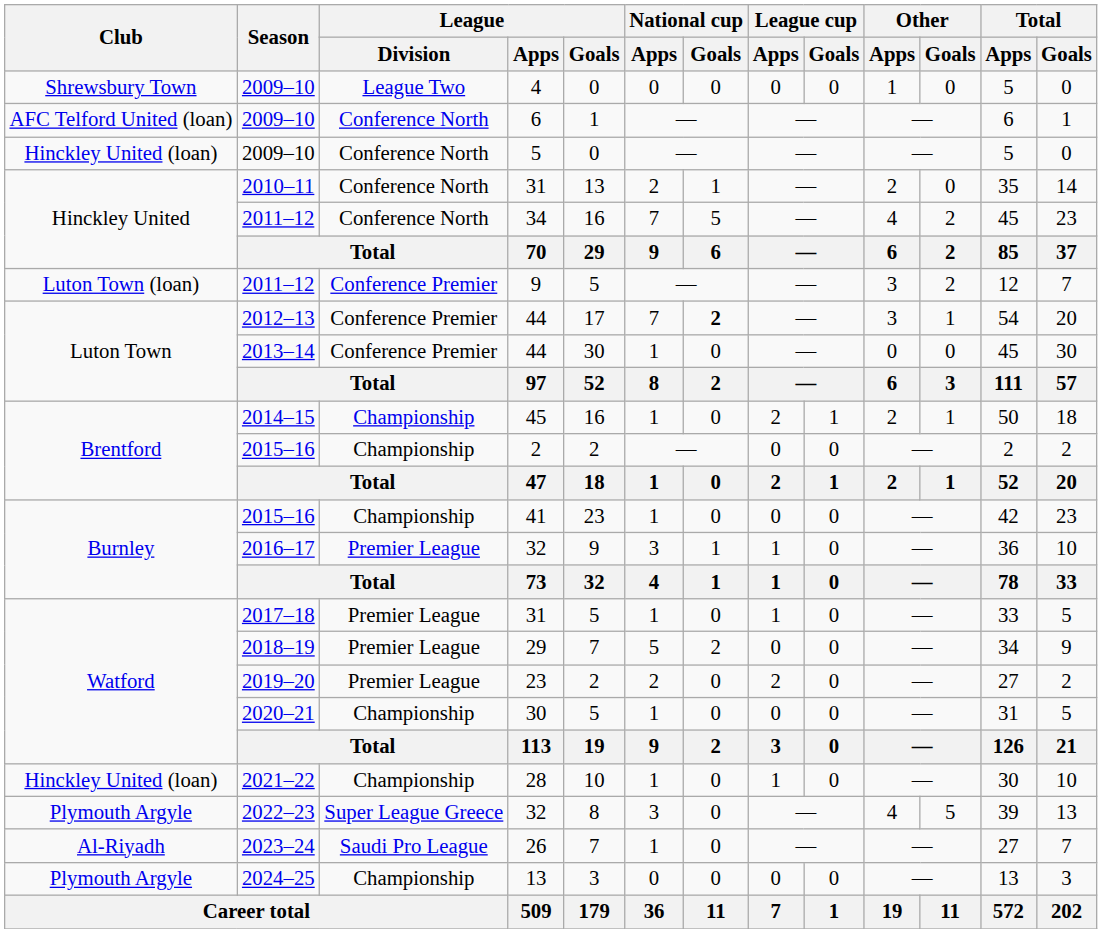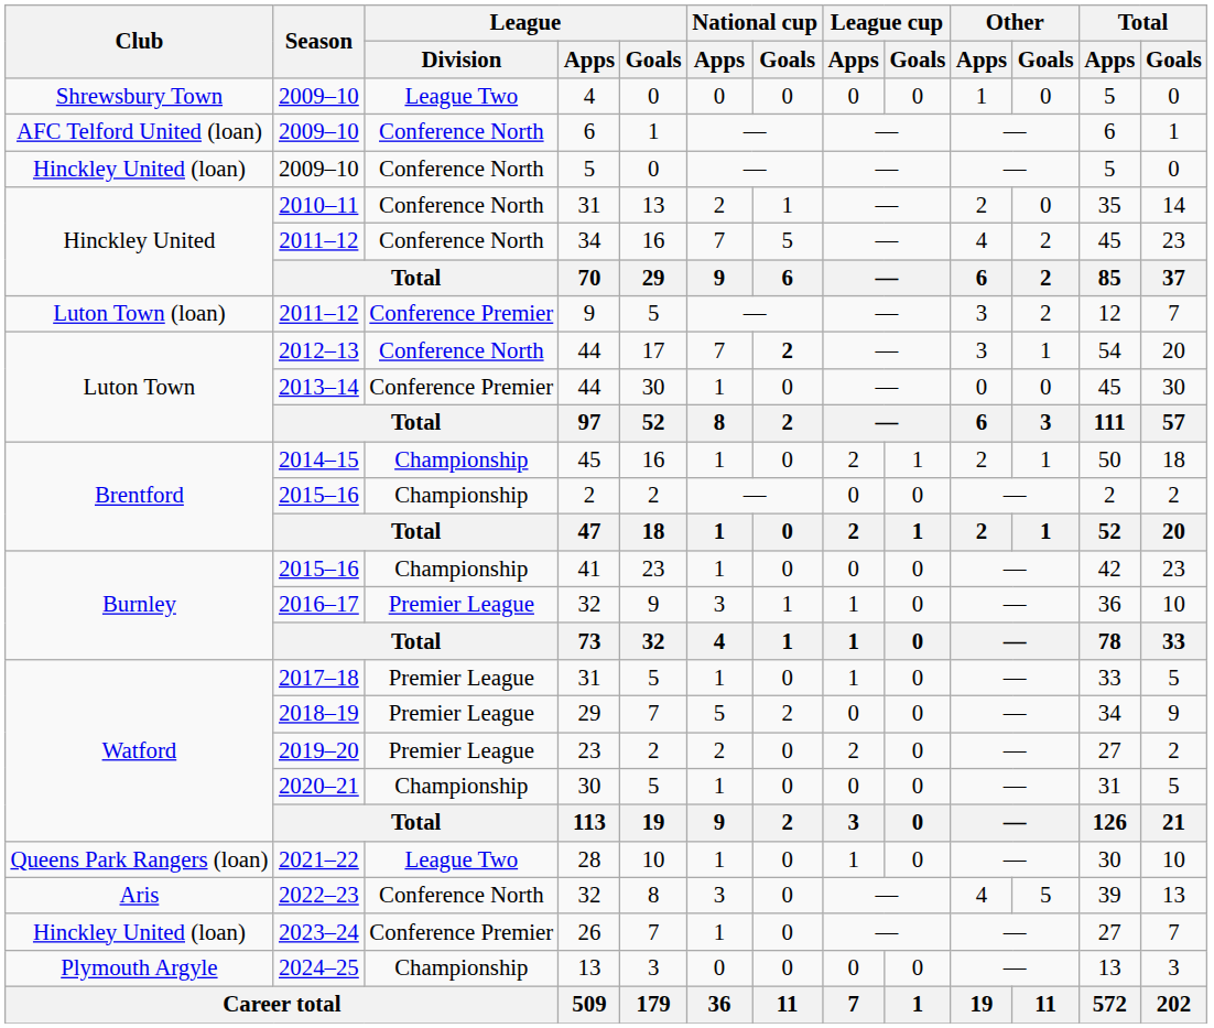2012–13 / 44 | League / Division: Conference Premier -> Conference North
28 | Club: Hinckley United (loan) -> Queens Park Rangers (loan)
28 | League / Division: Championship -> League Two
2022–23 / 32 | Club: Plymouth Argyle -> Aris
2022–23 / 32 | League / Division: Super League Greece -> Conference North
26 | Club: Al-Riyadh -> Hinckley United (loan)
26 | League / Division: Saudi Pro League -> Conference Premier
